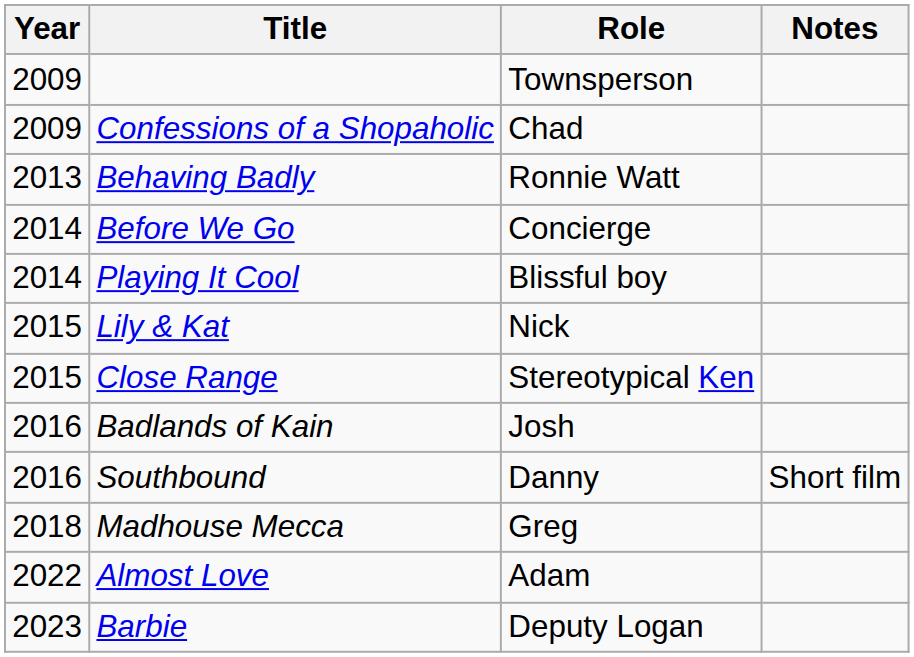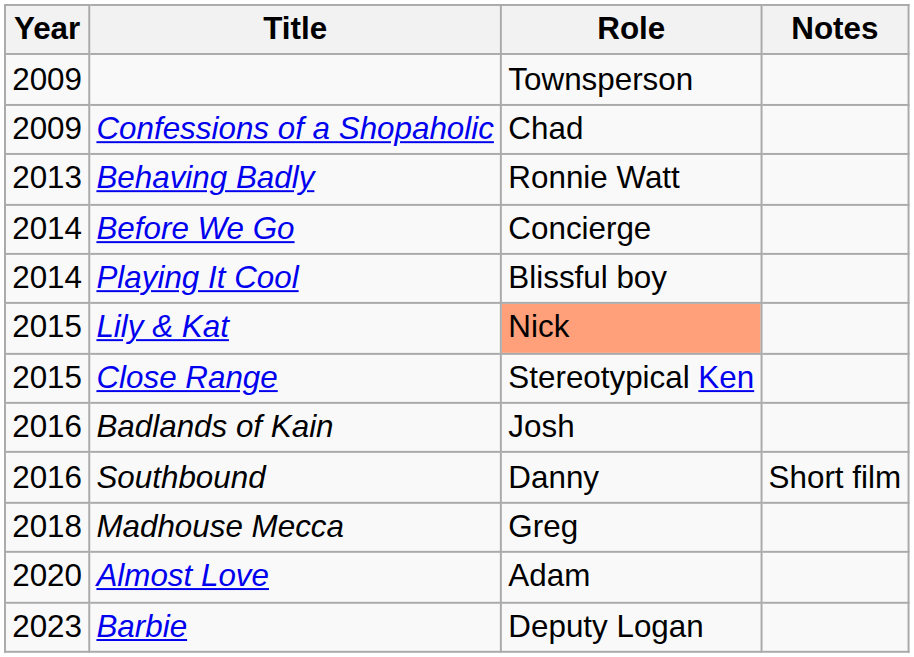Lily & Kat | Role: no background -> lightsalmon background
Almost Love | Year: 2022 -> 2020
